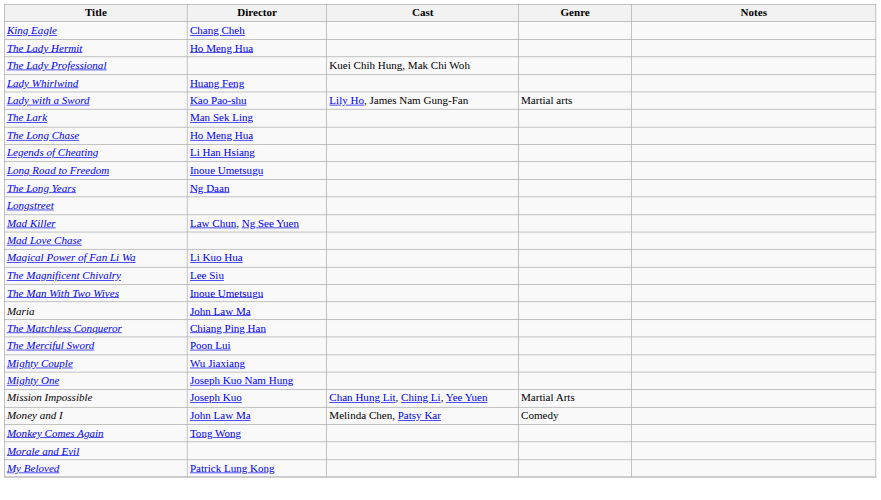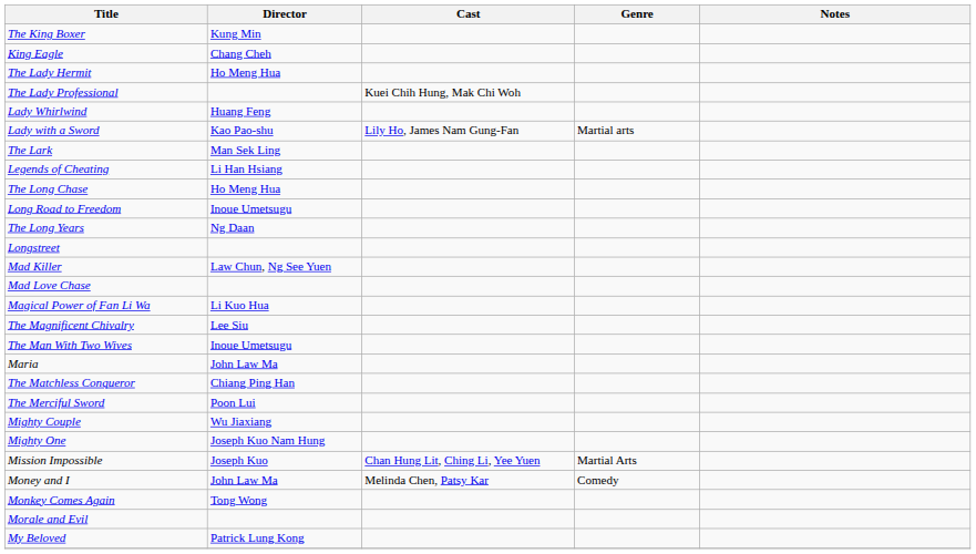+ row: The King Boxer | Kung Min
rows swapped: Legends of Cheating <-> The Long Chase
